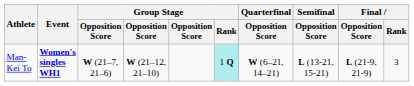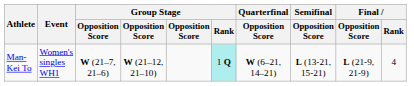Man-Kei To | Event: bold -> normal
Man-Kei To | Final / Rank: 3 -> 4
